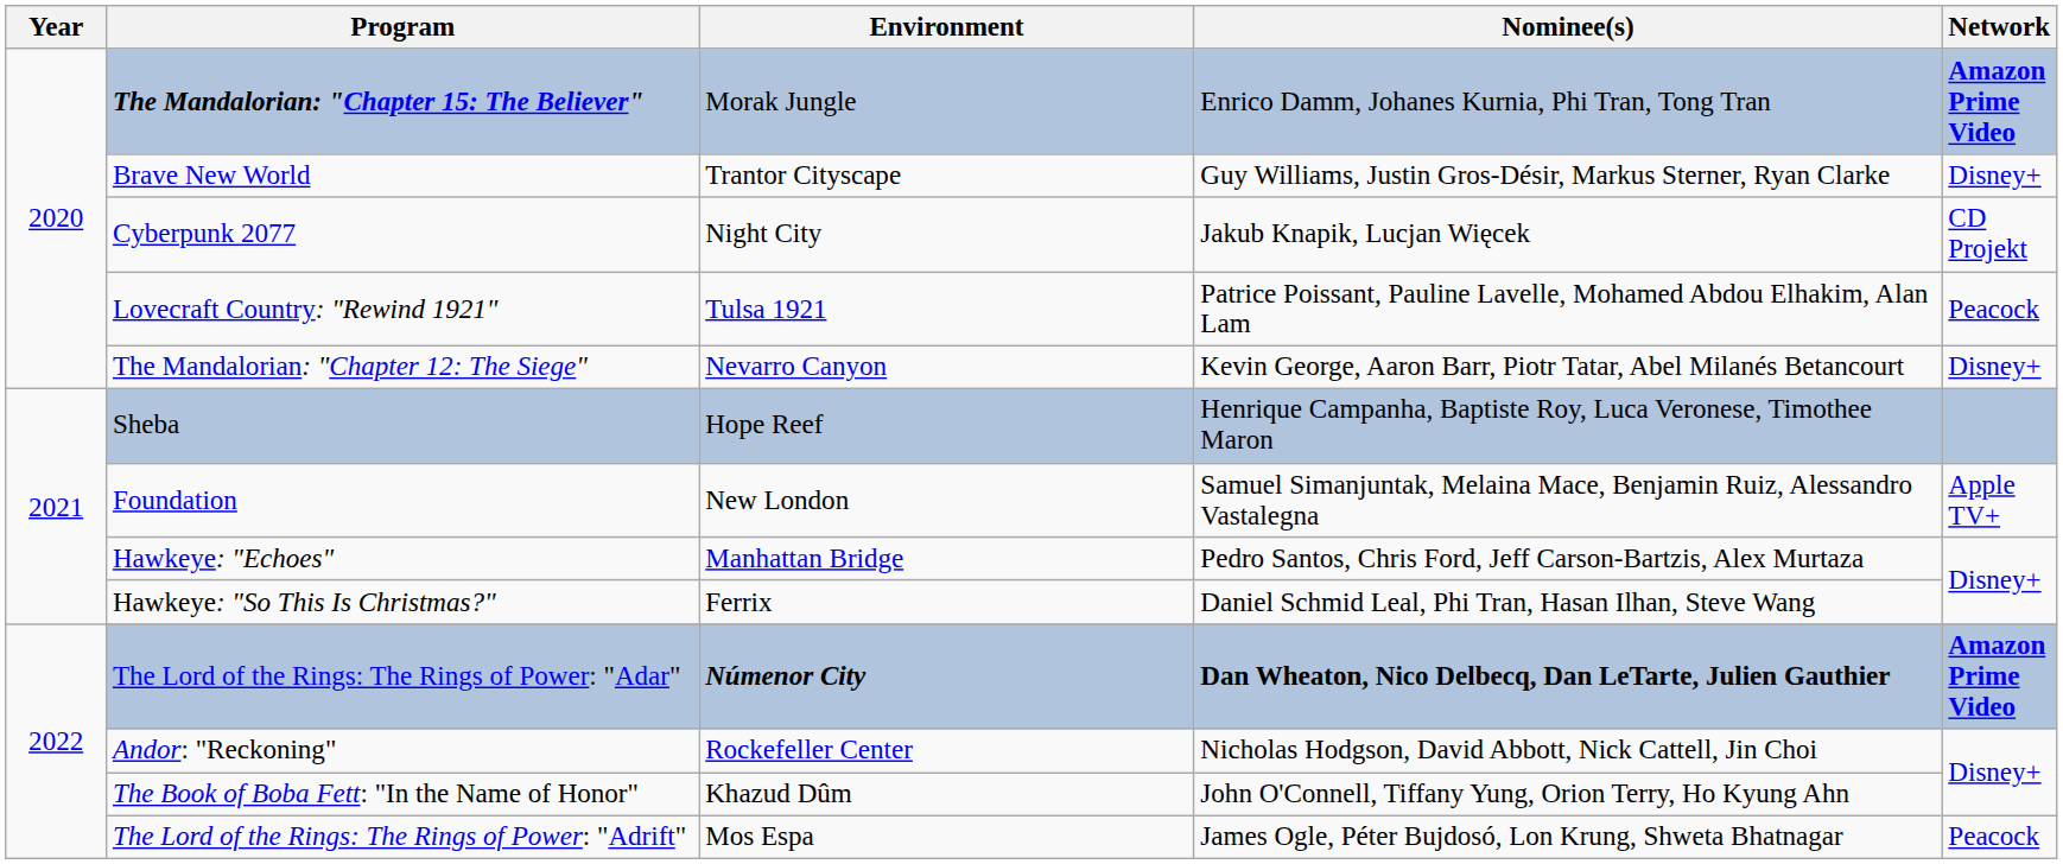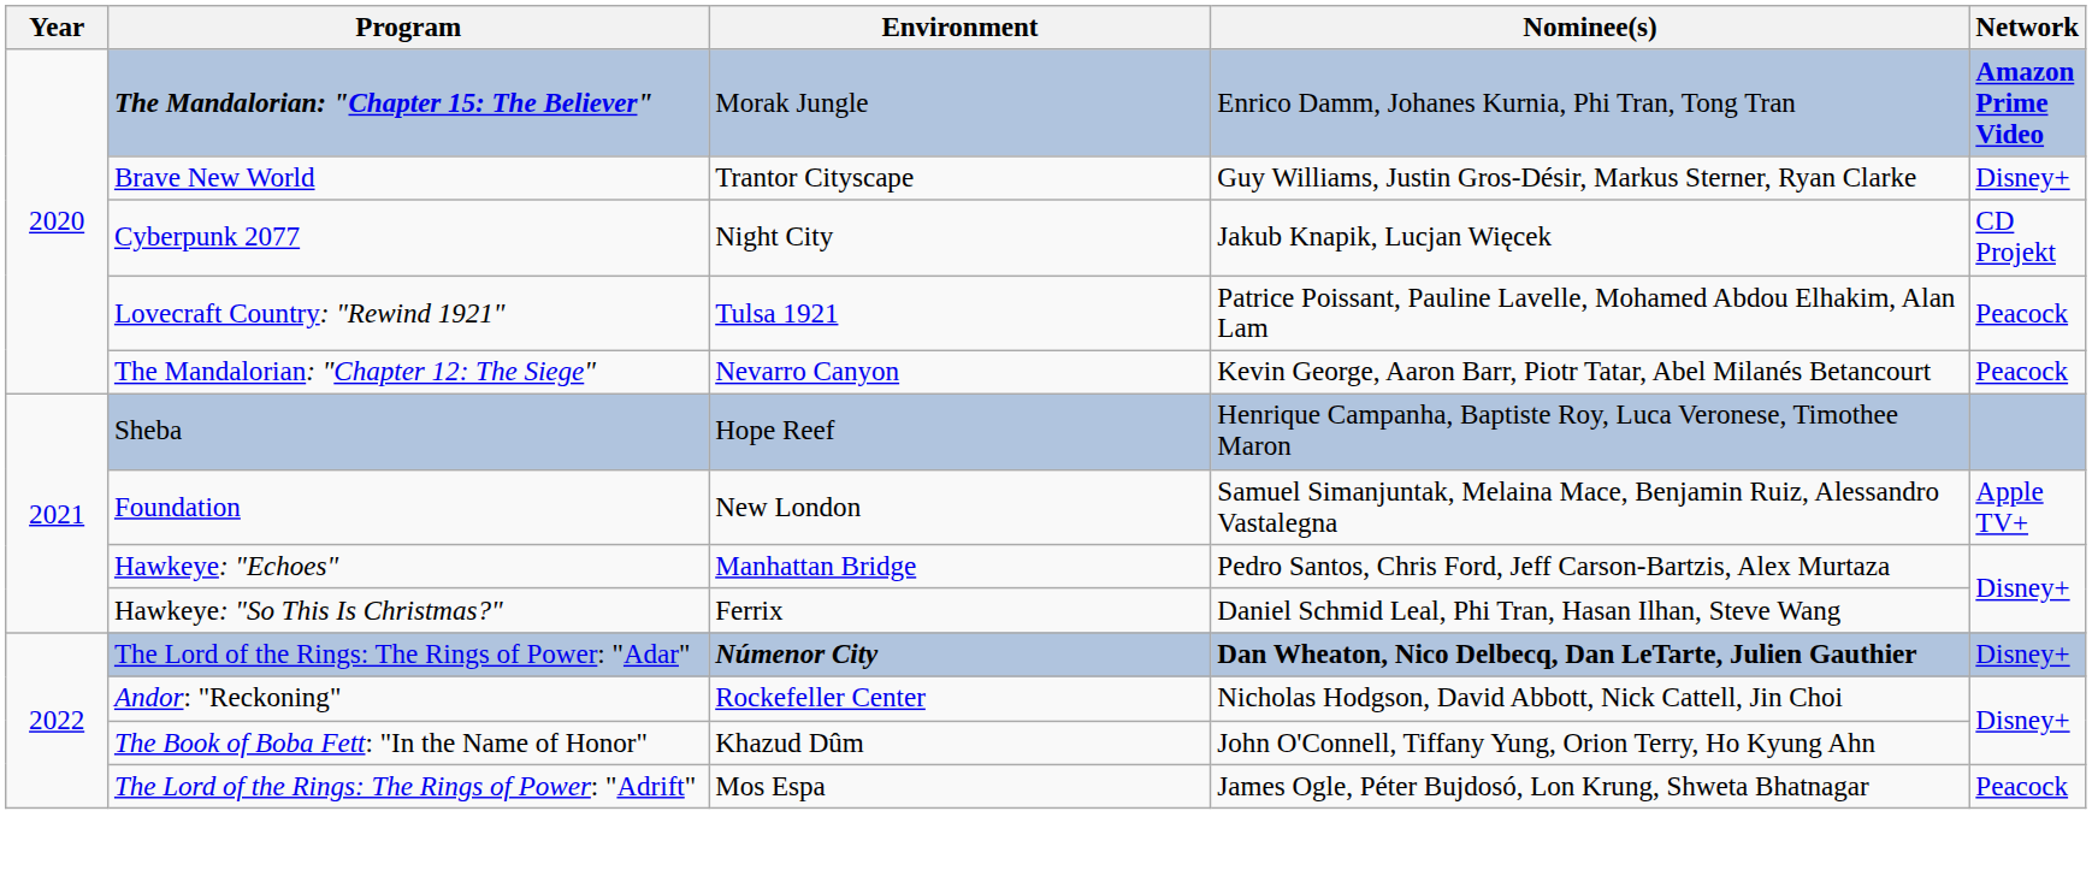The Mandalorian: "Chapter 12: The Siege" | Network: Disney+ -> Peacock
The Lord of the Rings: The Rings of Power: "Adar" | Network: Amazon Prime Video -> Disney+
